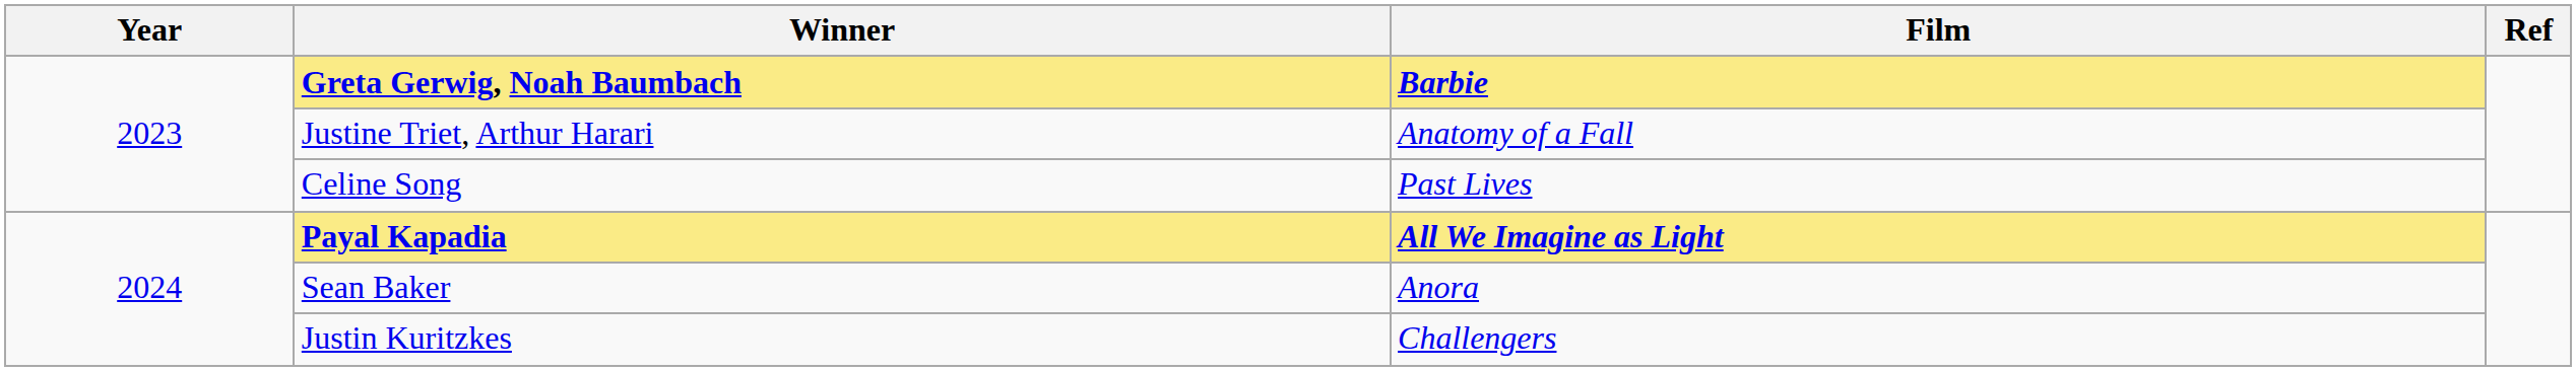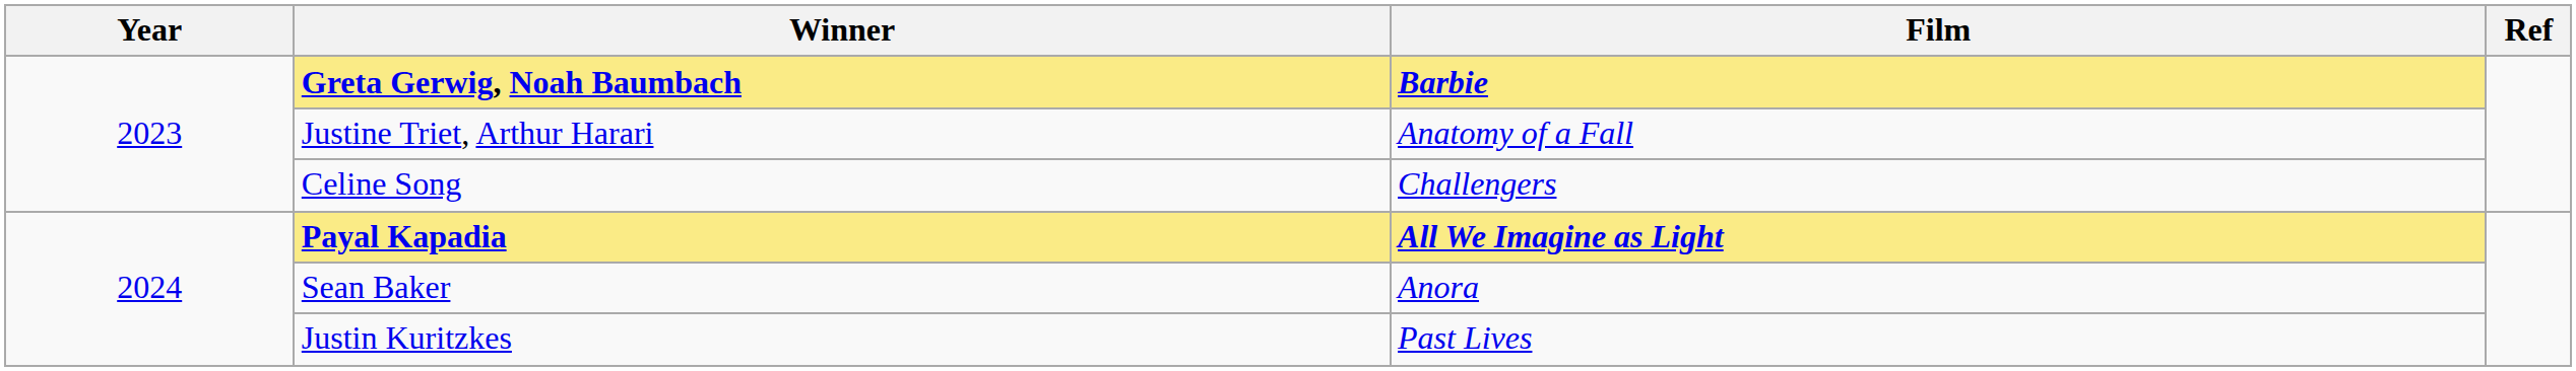Celine Song | Film: Past Lives -> Challengers
Justin Kuritzkes | Film: Challengers -> Past Lives
